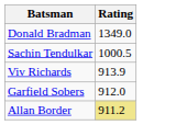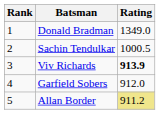+ column: Rank | 1 | 2 | 3 | 4 | 5
Viv Richards | Rating: normal -> bold
